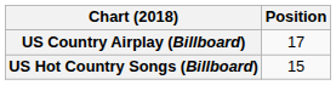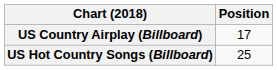US Hot Country Songs (Billboard) | Position: 15 -> 25
